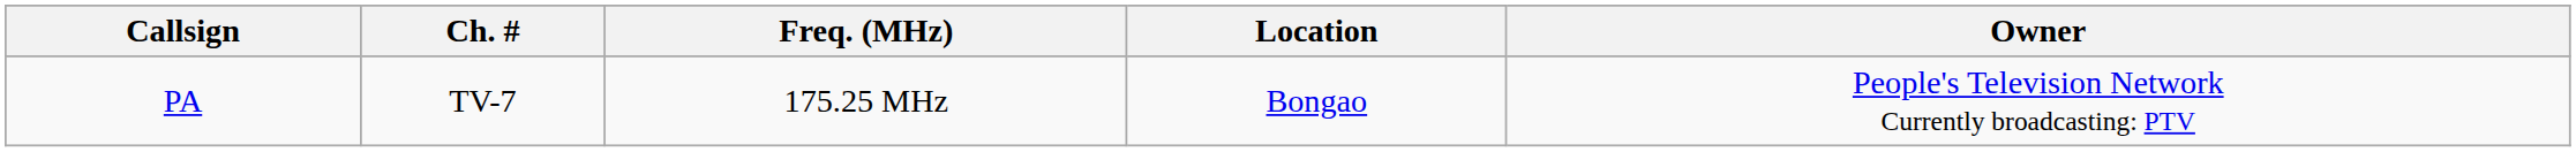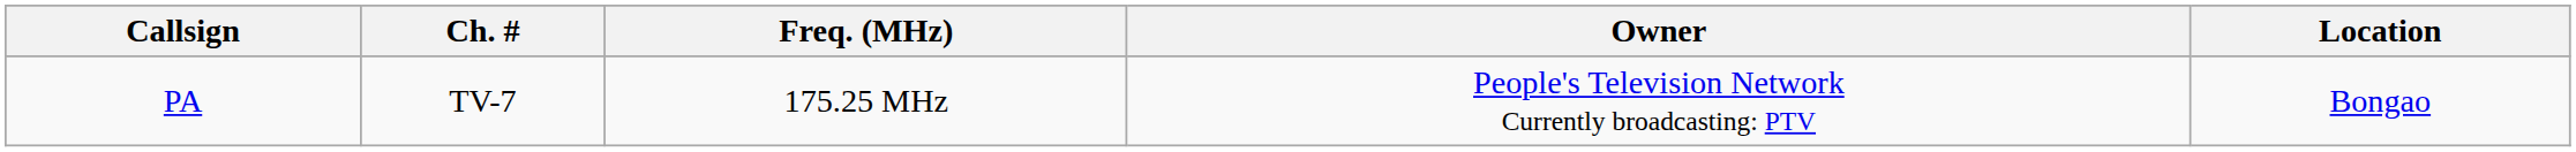columns swapped: Location <-> Owner
